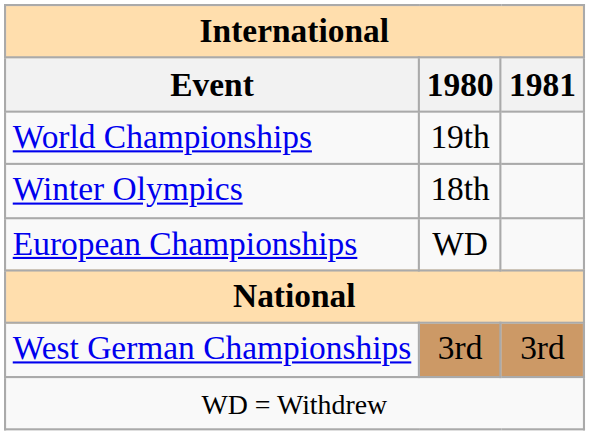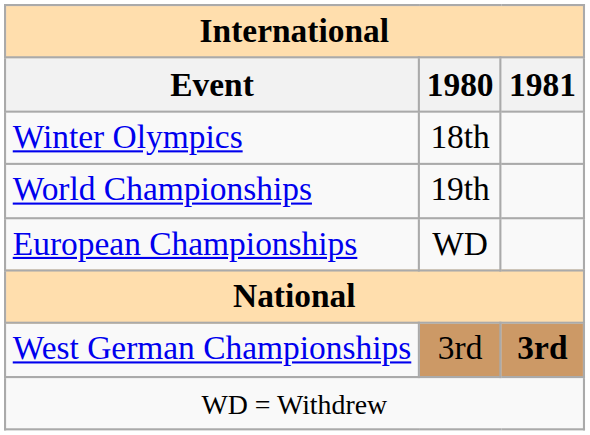rows swapped: Winter Olympics <-> World Championships
West German Championships | 1981: normal -> bold
